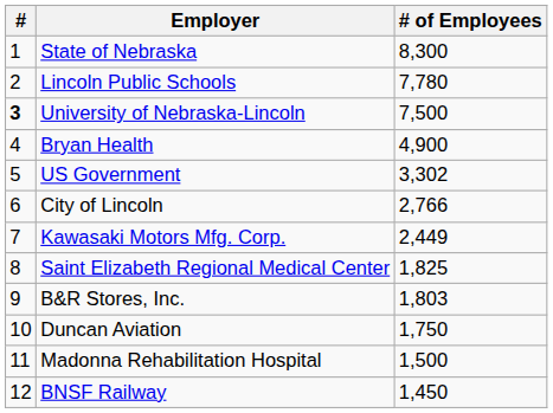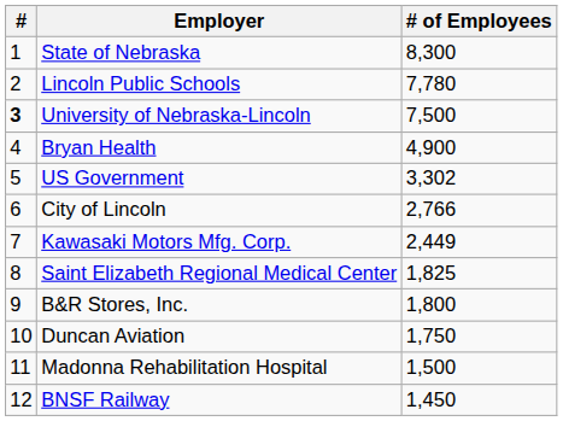B&R Stores, Inc. | # of Employees: 1,803 -> 1,800
